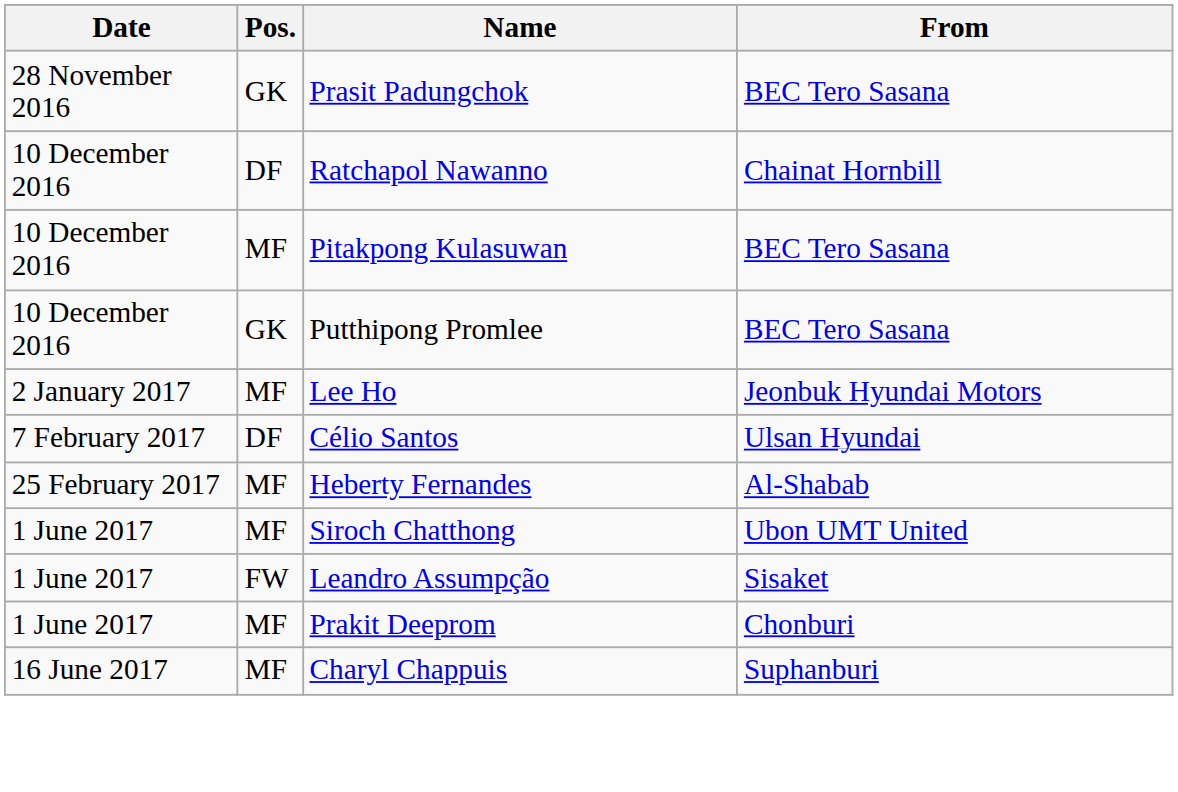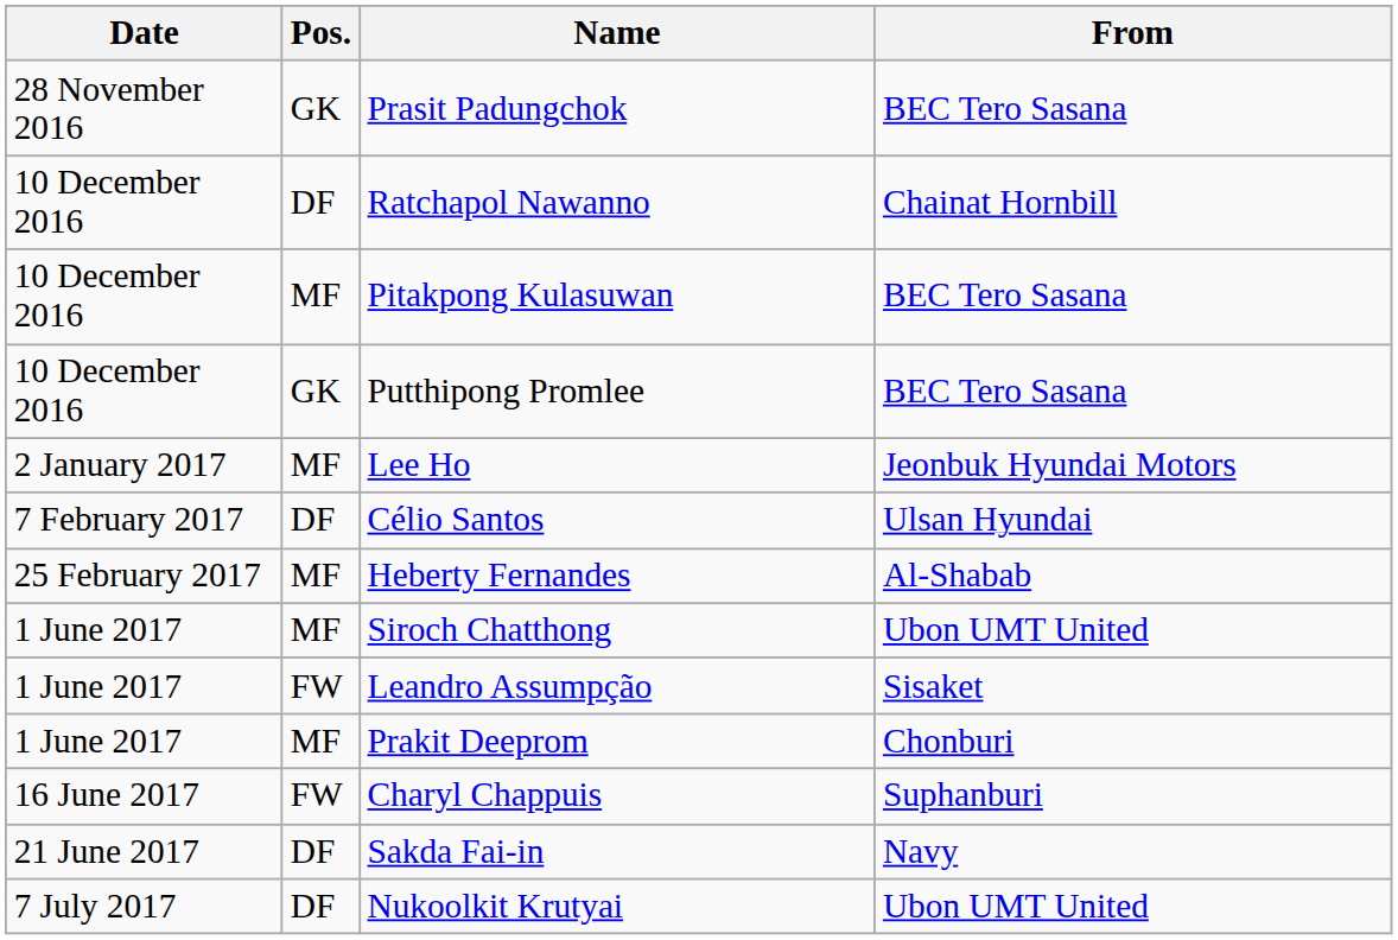Charyl Chappuis | Pos.: MF -> FW
+ row: 21 June 2017 | DF | Sakda Fai-in | Navy
+ row: 7 July 2017 | DF | Nukoolkit Krutyai | Ubon UMT United
